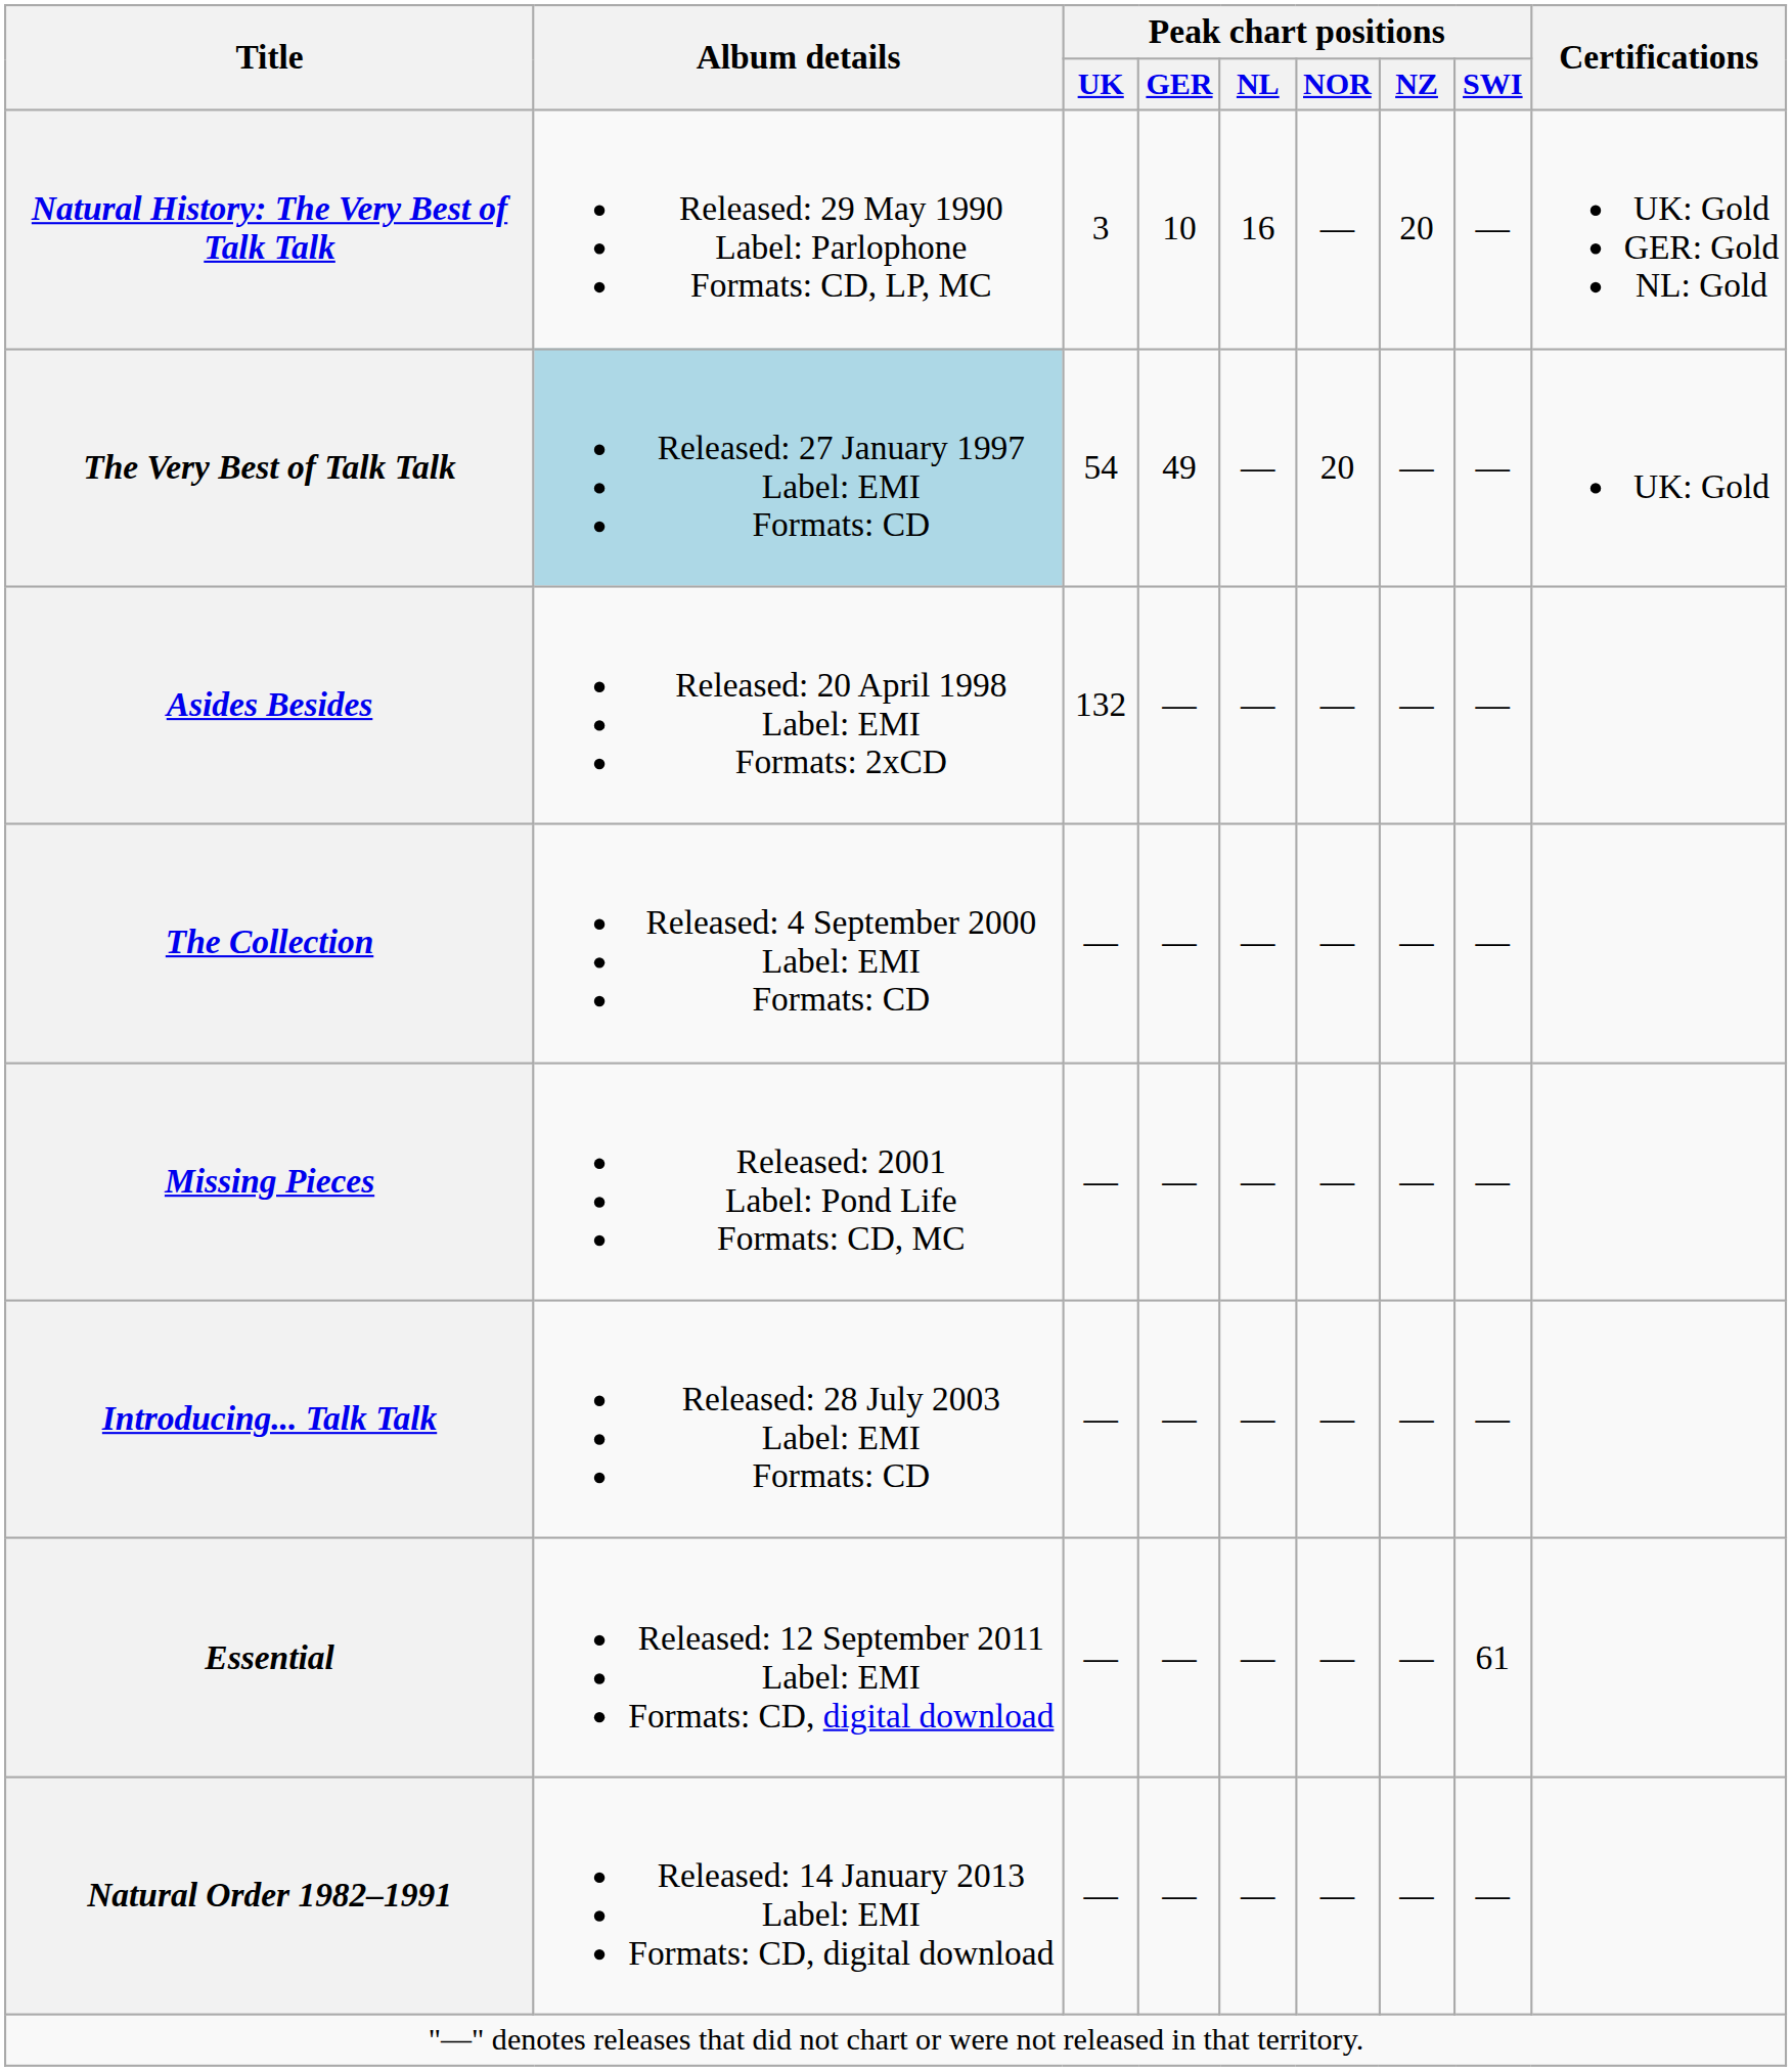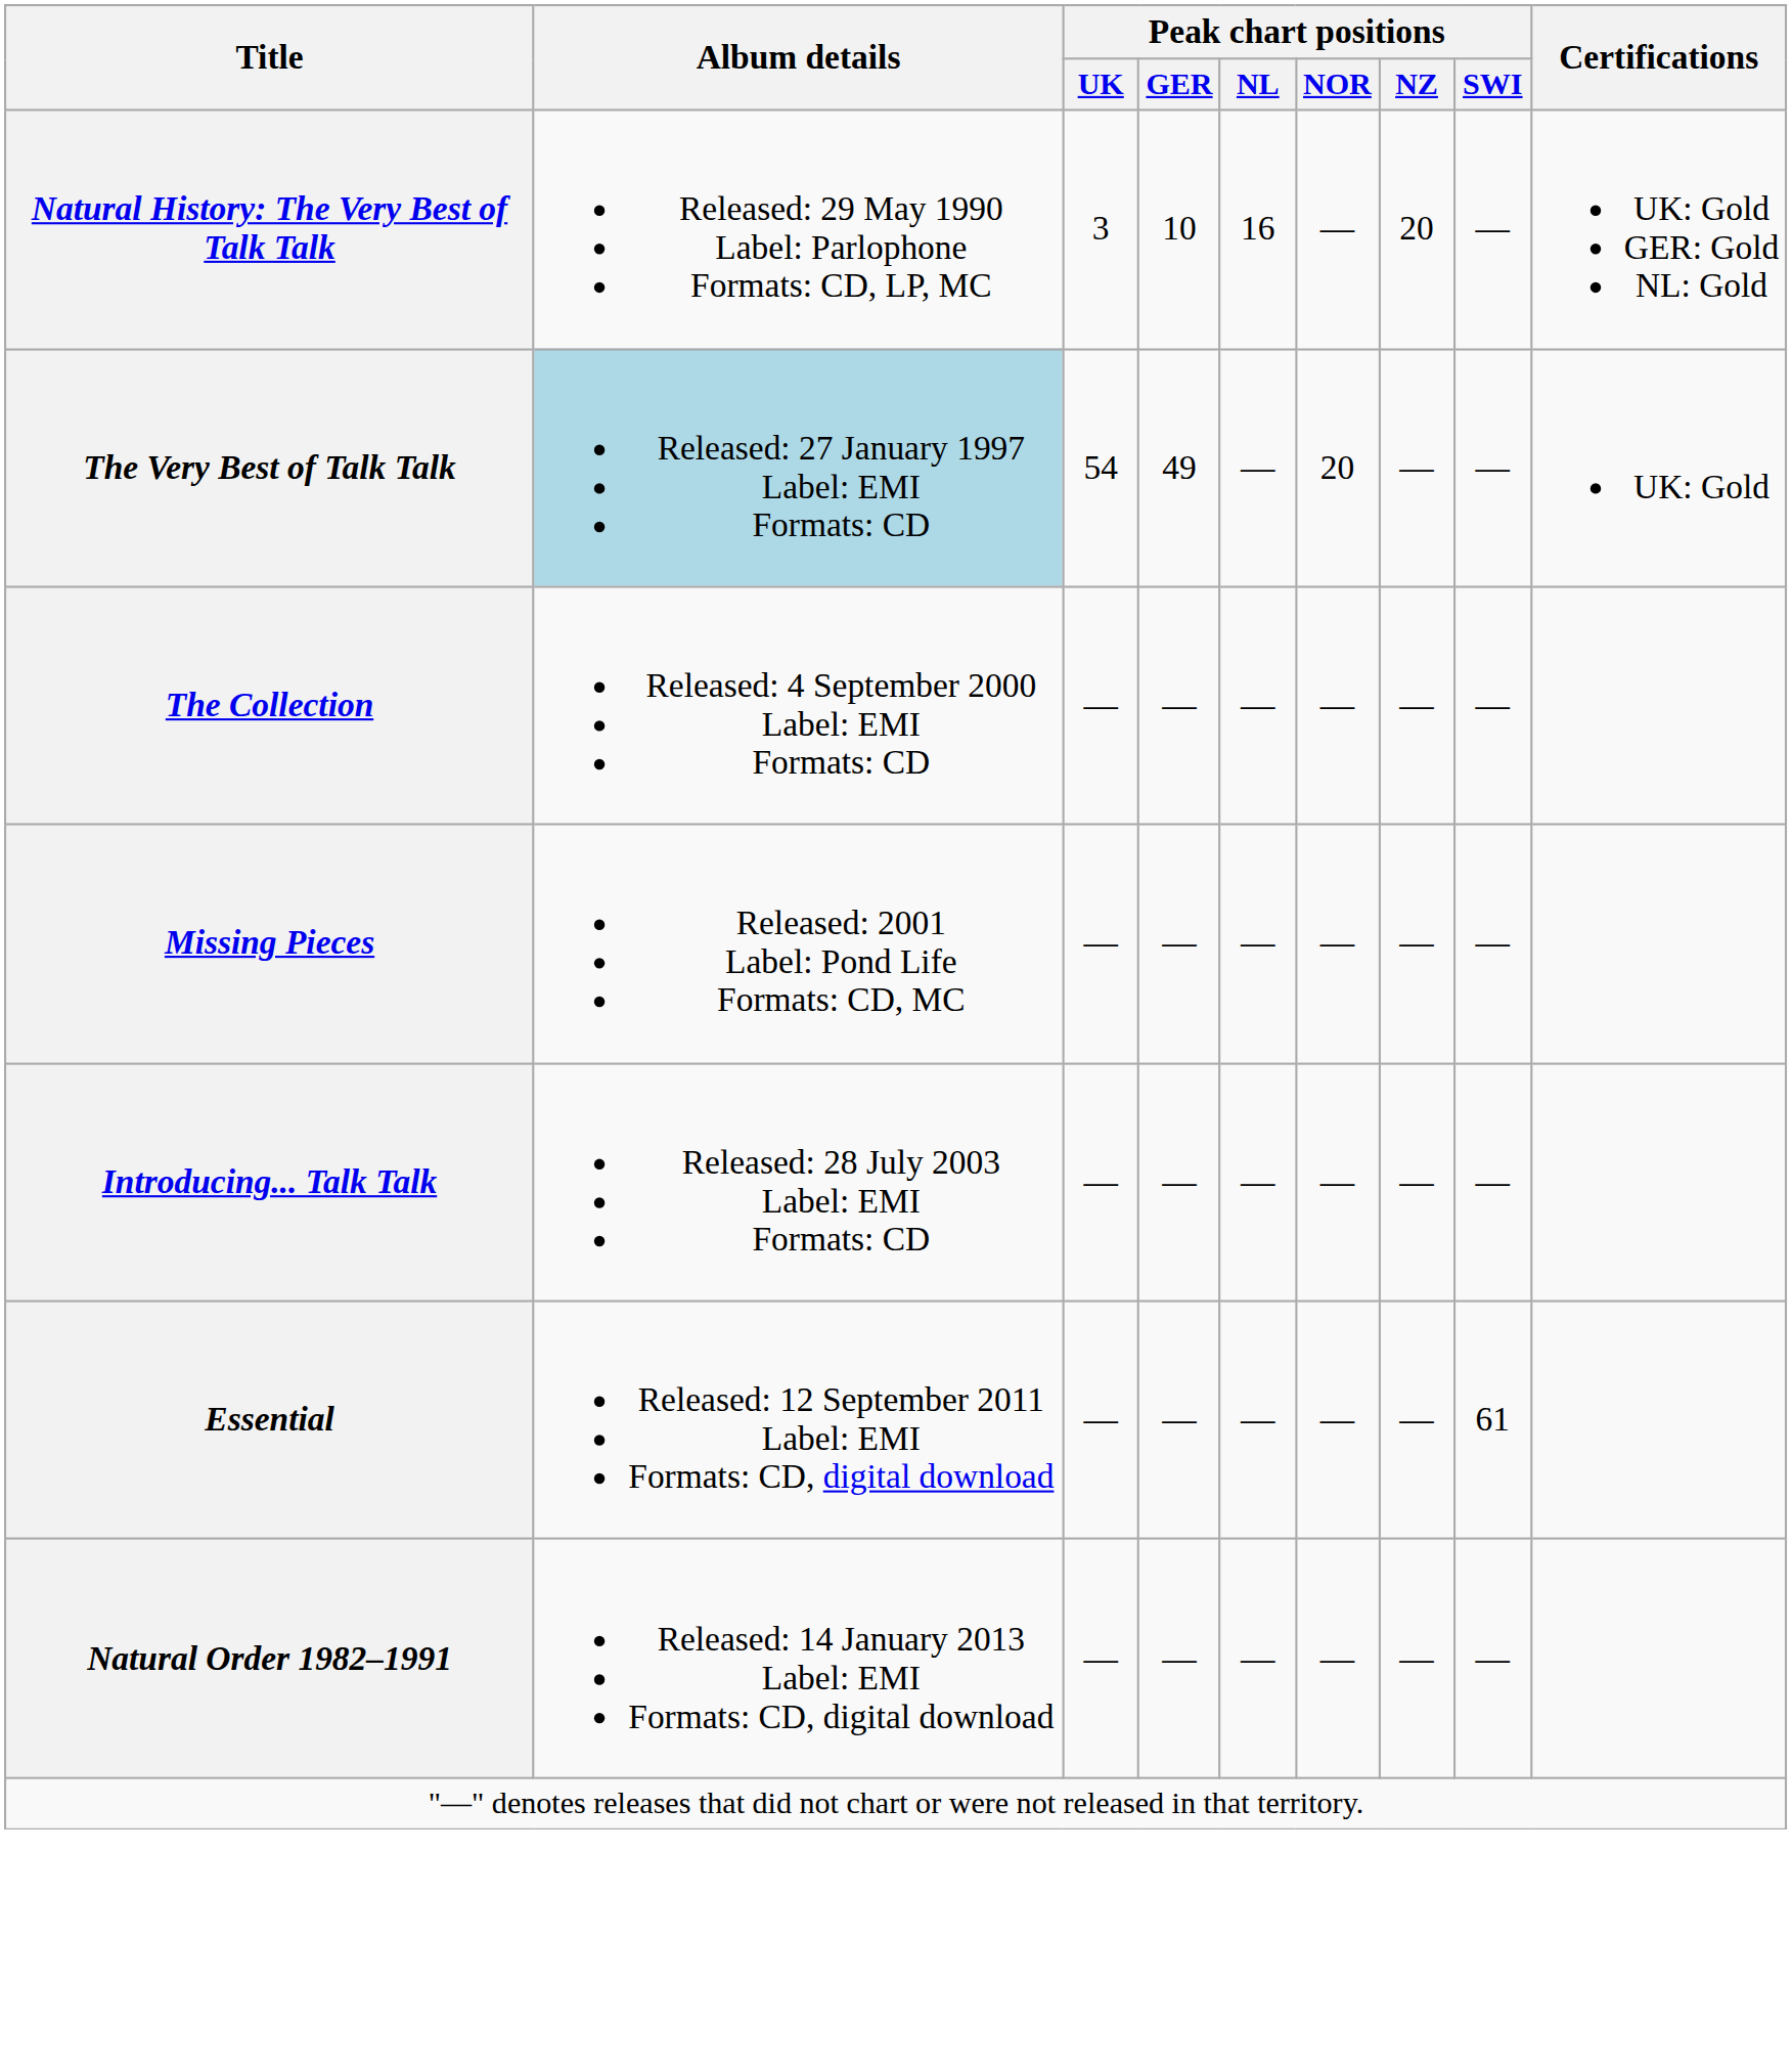- row: Asides Besides | Released: 20 April 1998 Label: EMI Formats: 2xCD | 132 | — | — | — | — | —
